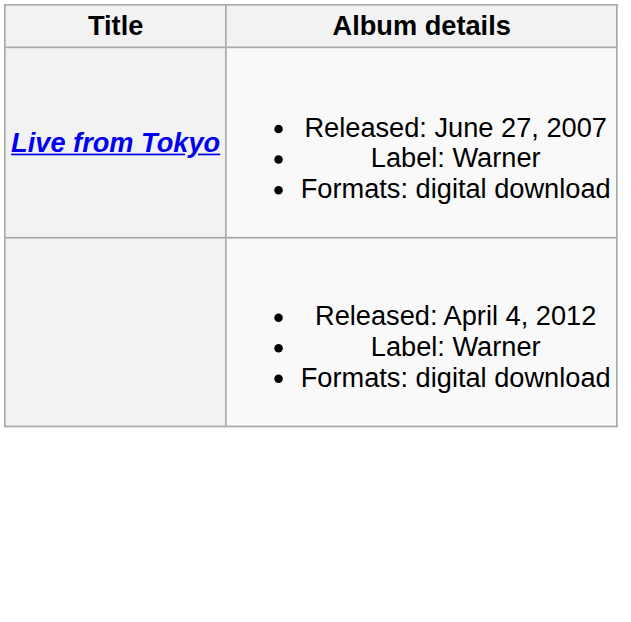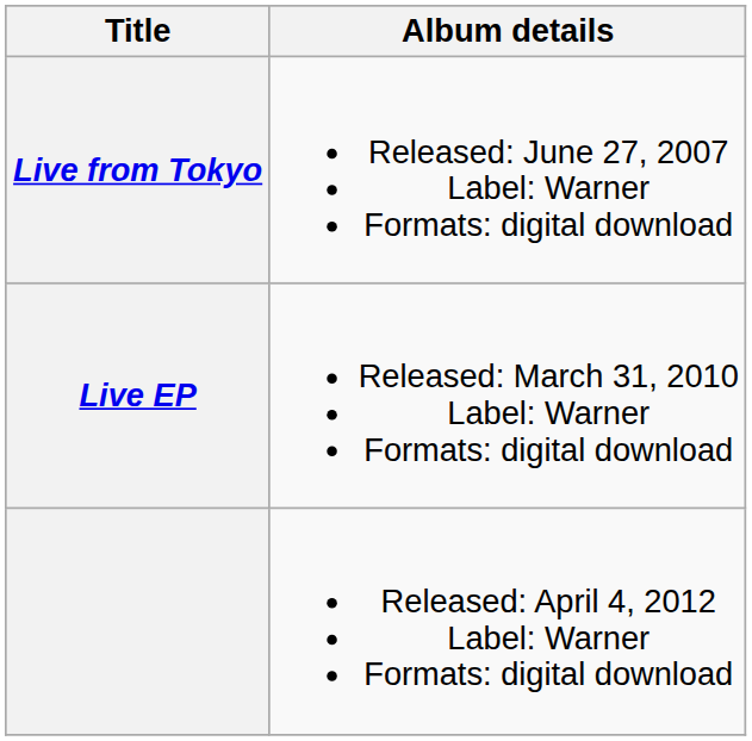+ row: Live EP | Released: March 31, 2010 Label: Warner Formats: digital download
